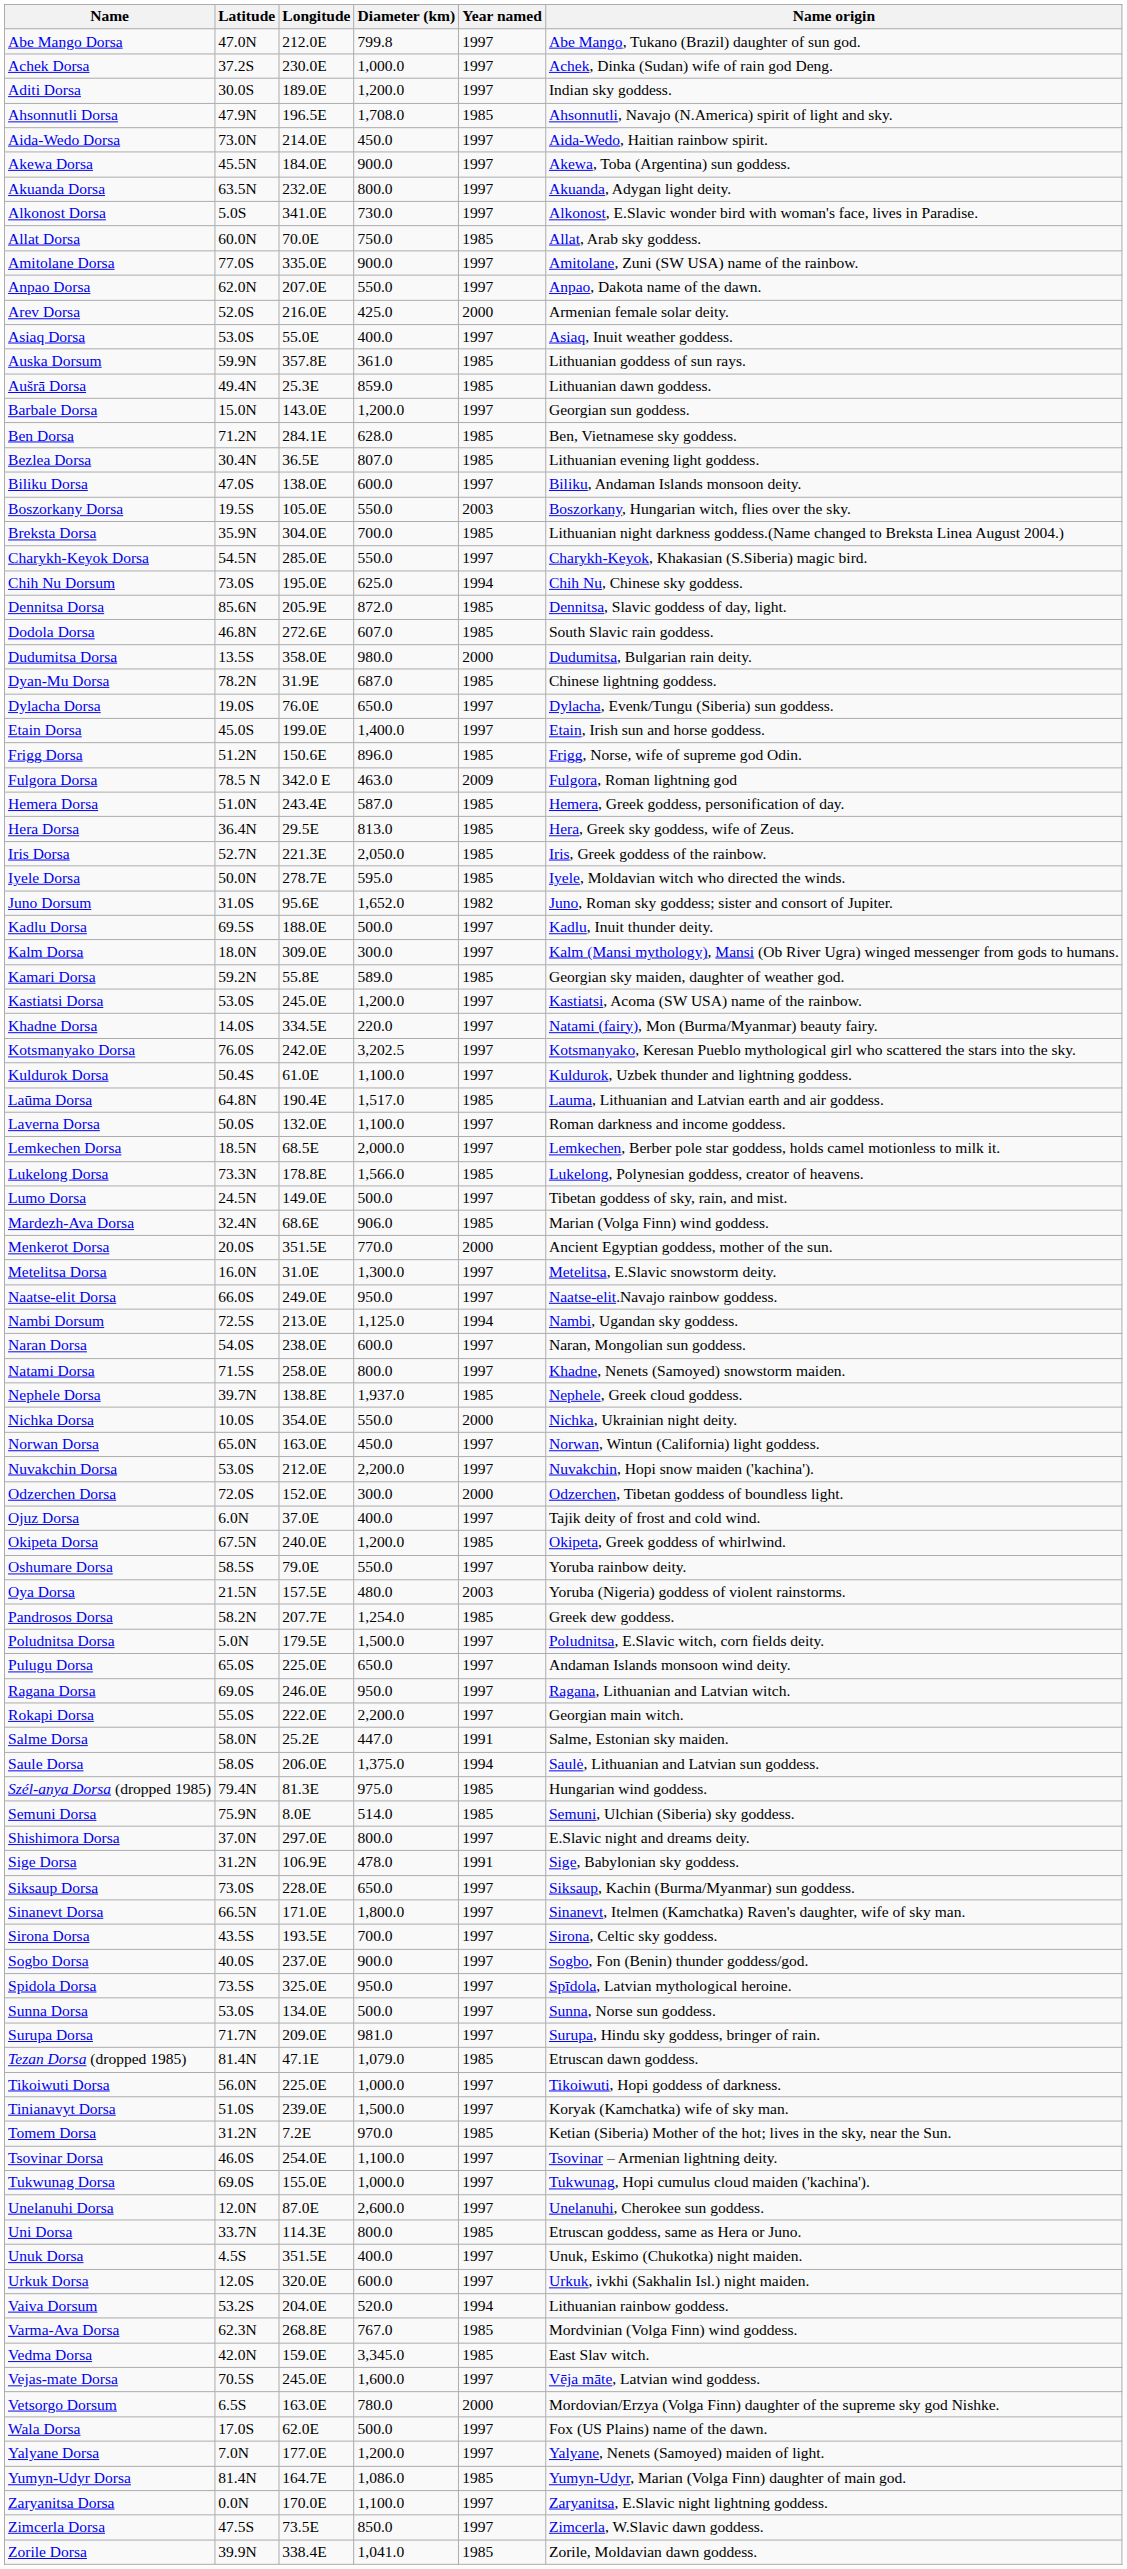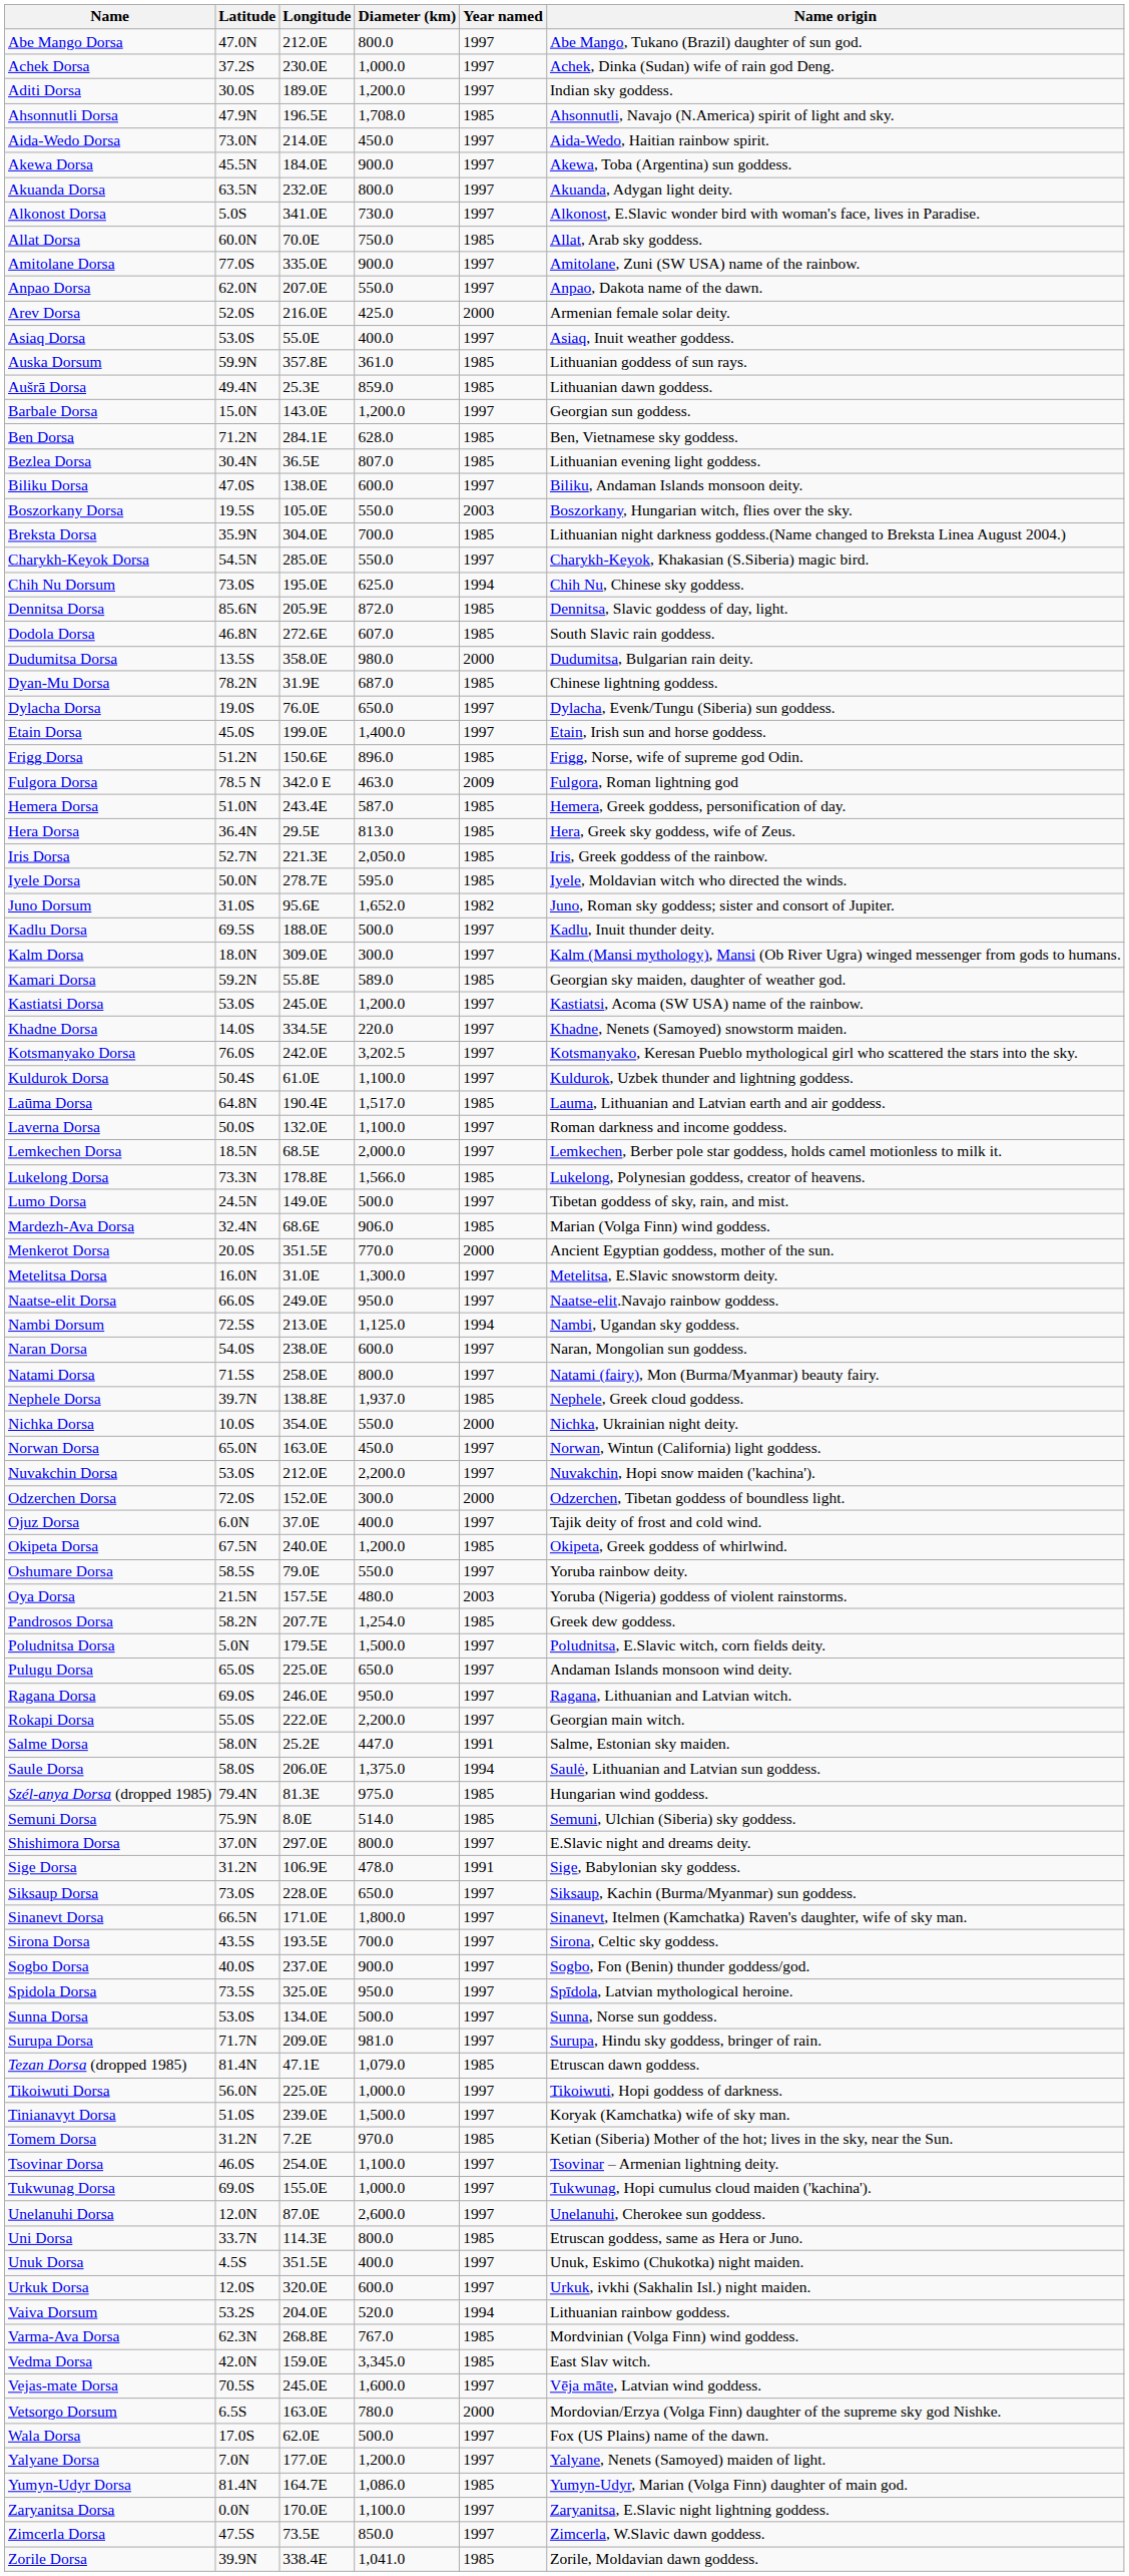Abe Mango Dorsa | Diameter (km): 799.8 -> 800.0
Khadne Dorsa | Name origin: Natami (fairy), Mon (Burma/Myanmar) beauty fairy. -> Khadne, Nenets (Samoyed) snowstorm maiden.
Natami Dorsa | Name origin: Khadne, Nenets (Samoyed) snowstorm maiden. -> Natami (fairy), Mon (Burma/Myanmar) beauty fairy.
